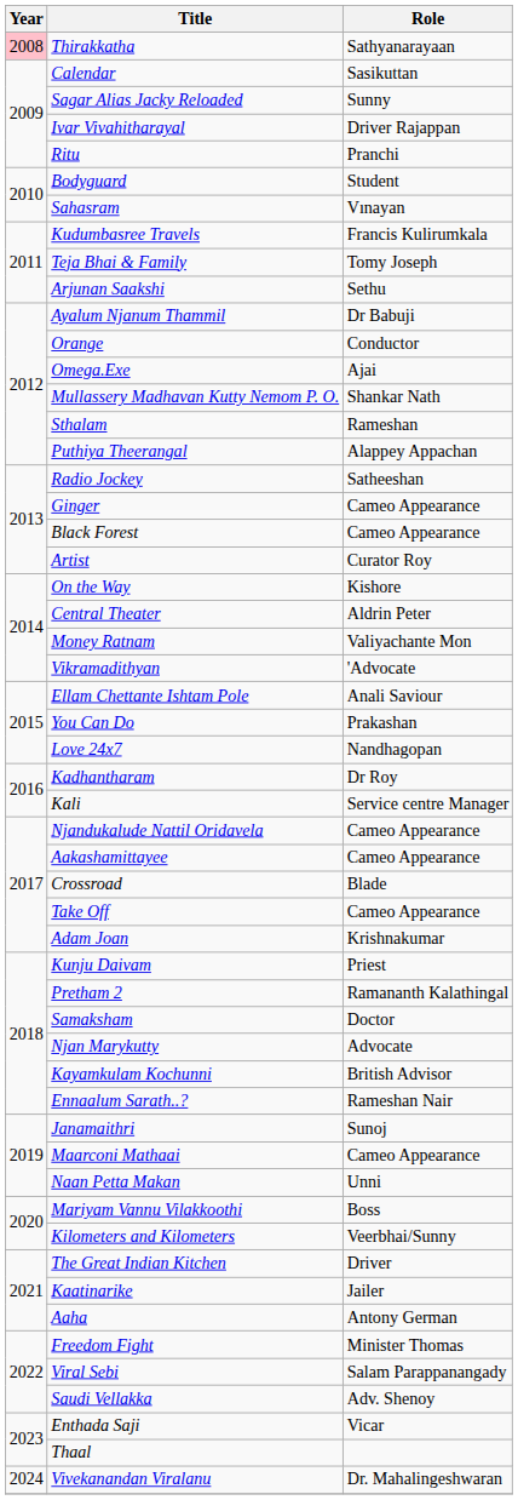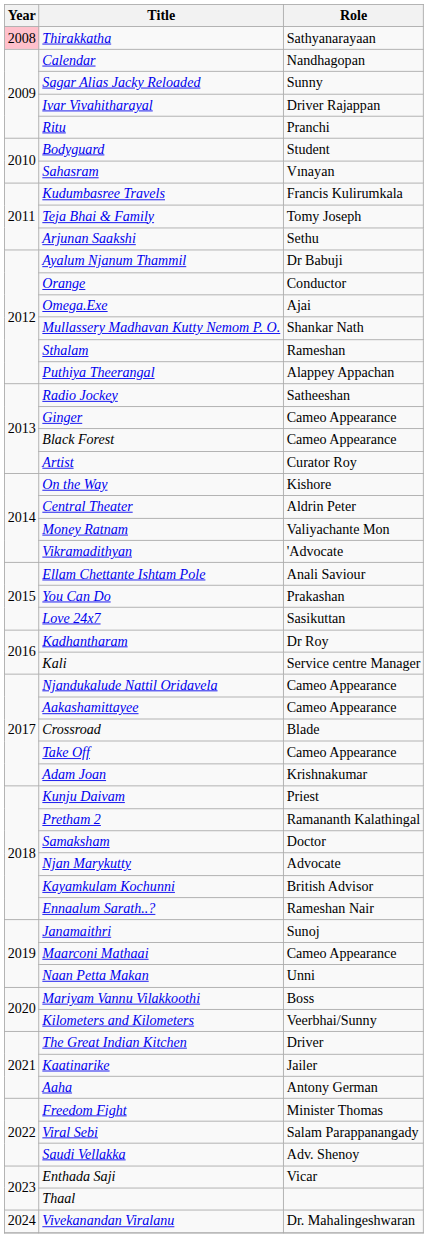Calendar | Role: Sasikuttan -> Nandhagopan
Love 24x7 | Role: Nandhagopan -> Sasikuttan
